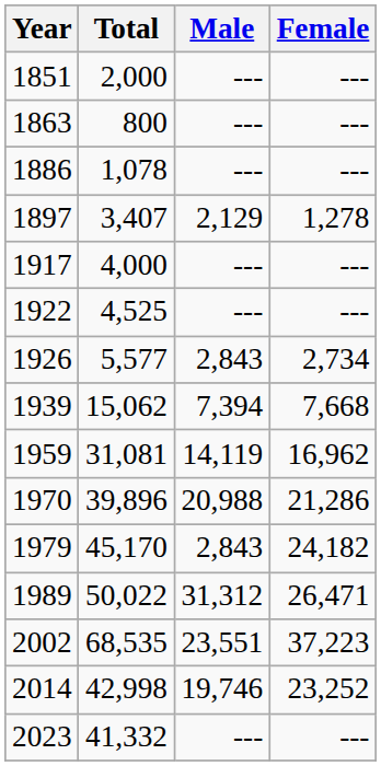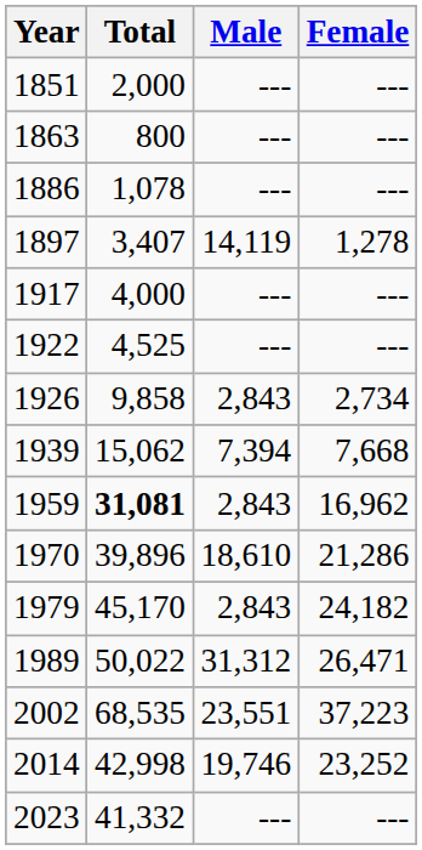1897 | Male: 2,129 -> 14,119
1926 | Total: 5,577 -> 9,858
1959 | Total: normal -> bold
1959 | Male: 14,119 -> 2,843
1970 | Male: 20,988 -> 18,610
